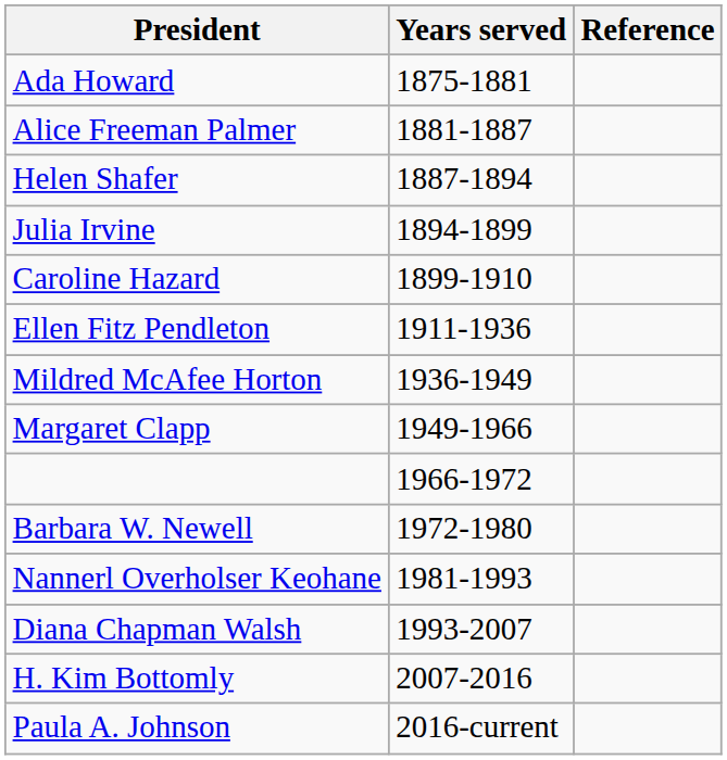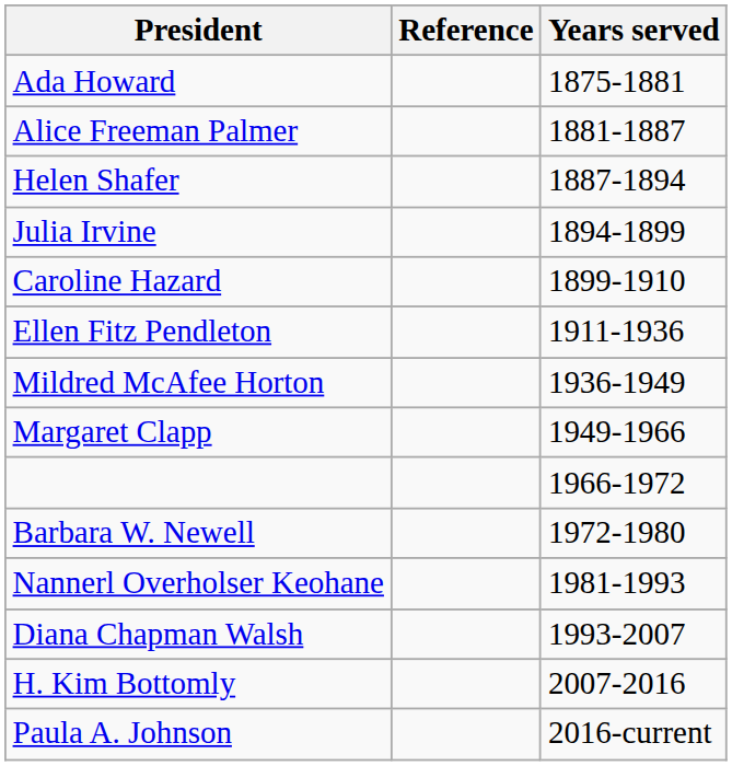columns swapped: Years served <-> Reference
